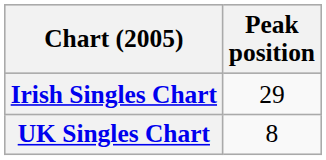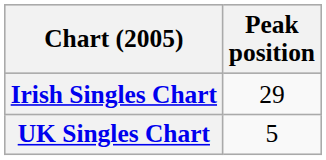UK Singles Chart | Peak position: 8 -> 5
